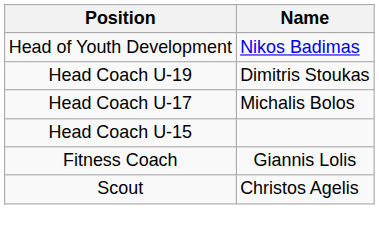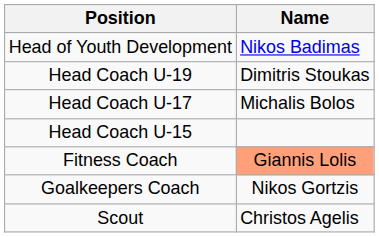Fitness Coach | Name: no background -> lightsalmon background
+ row: Goalkeepers Coach | Nikos Gortzis
